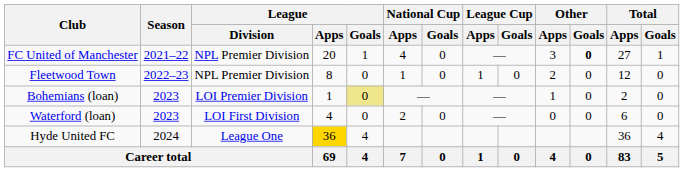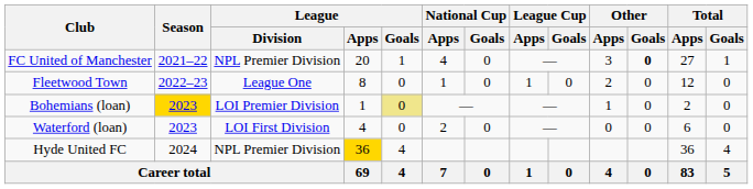Fleetwood Town | League / Division: NPL Premier Division -> League One
Bohemians (loan) | Season: no background -> gold background
Hyde United FC | League / Division: League One -> NPL Premier Division
